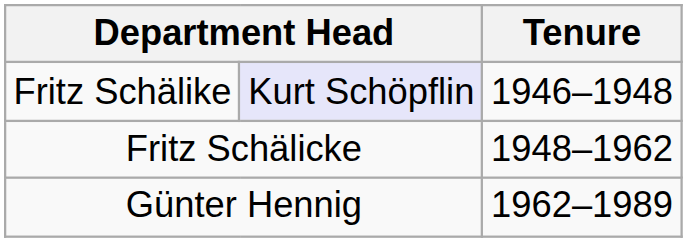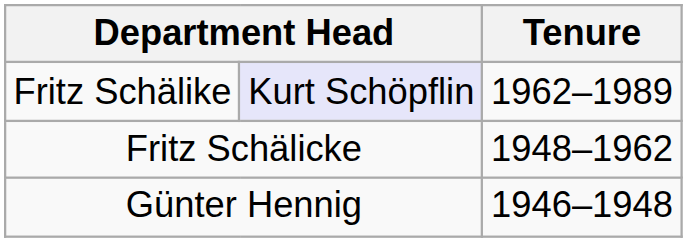Fritz Schälike | Tenure: 1946–1948 -> 1962–1989
Günter Hennig | Tenure: 1962–1989 -> 1946–1948
